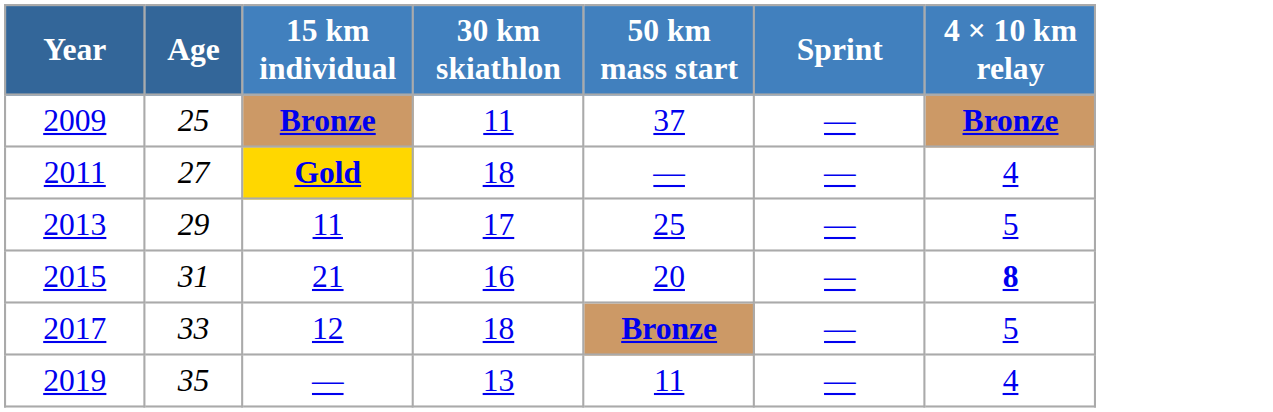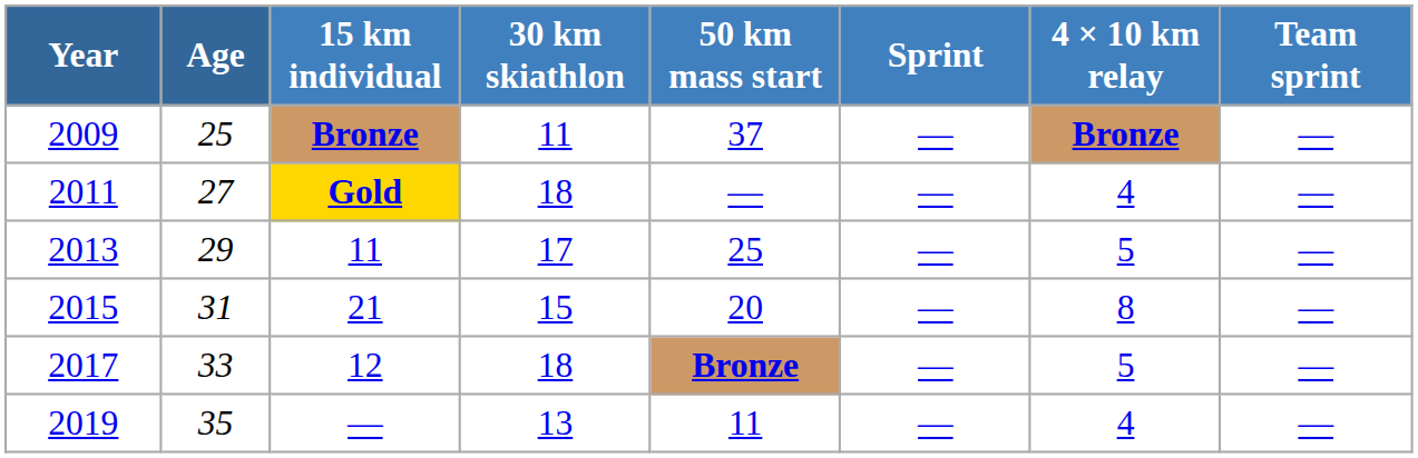+ column: Team sprint | — | — | — | — | — | —
2015 | 30 km skiathlon: 16 -> 15
2015 | 4 × 10 km relay: bold -> normal
